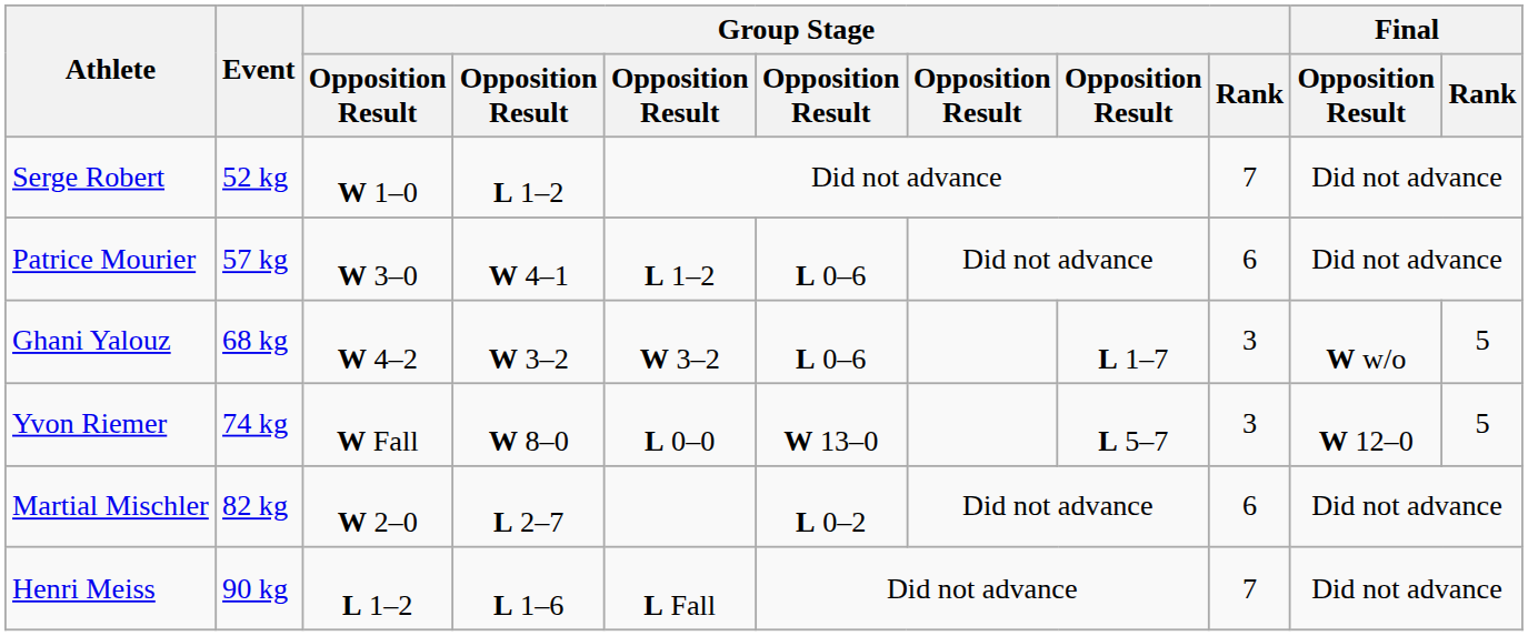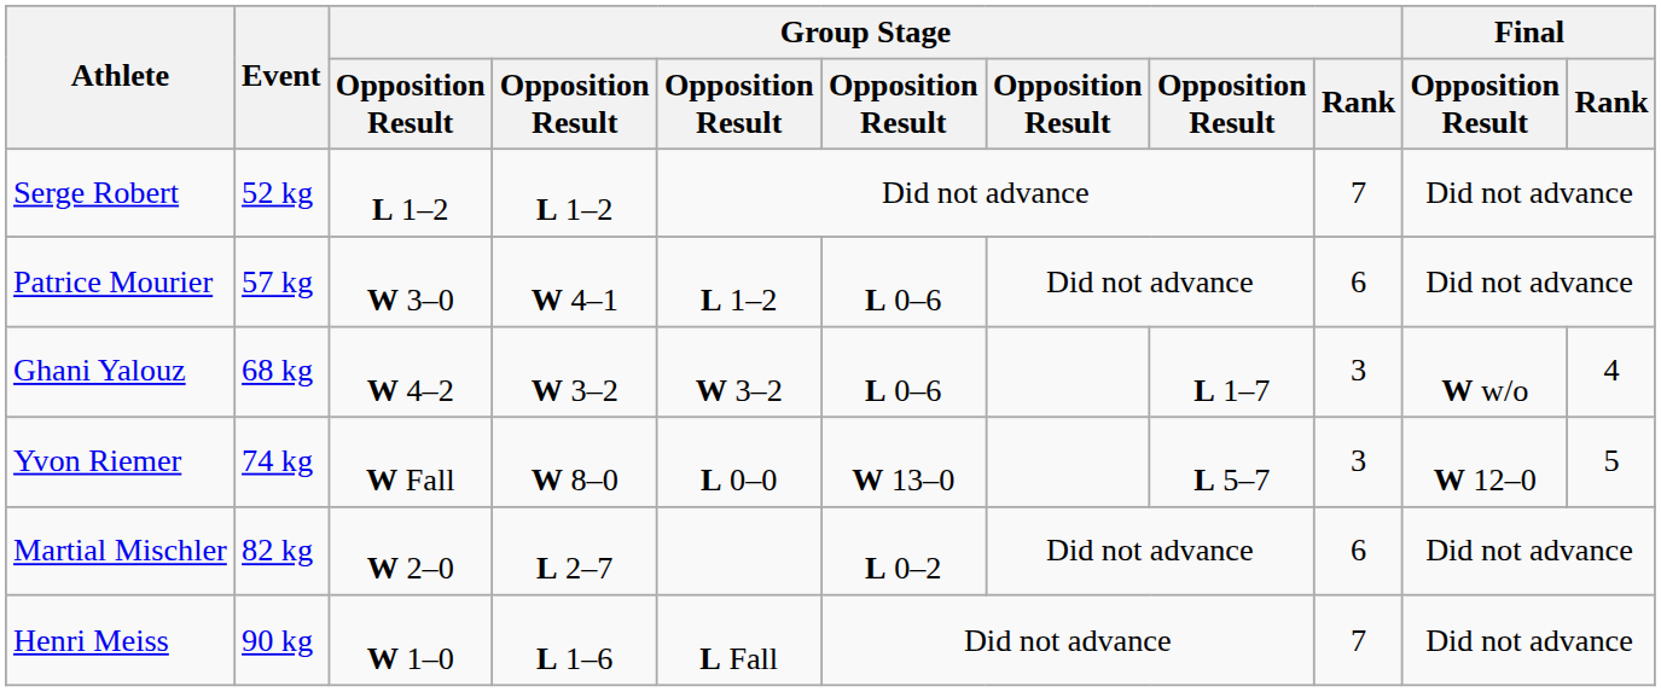Serge Robert | column 3: W 1–0 -> L 1–2
Ghani Yalouz | Final / Rank: 5 -> 4
Henri Meiss | column 3: L 1–2 -> W 1–0
